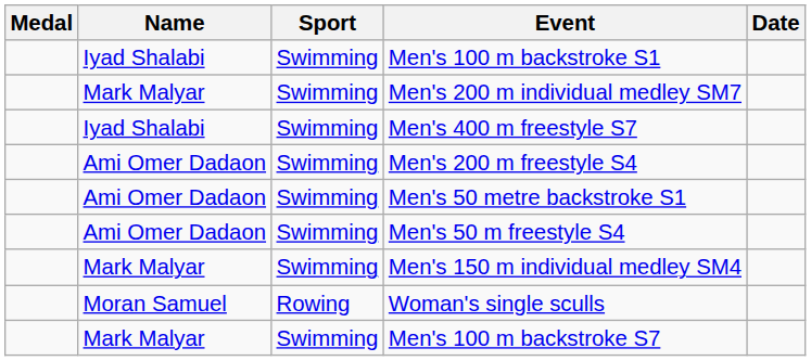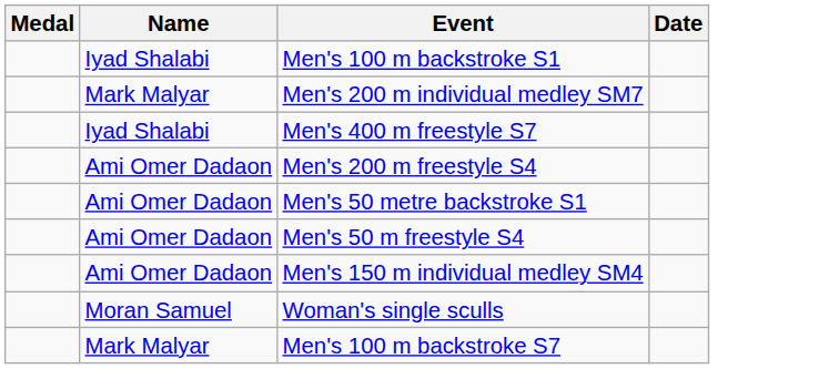- column: Sport | Swimming | Swimming | Swimming | Swimming | Swimming | Swimming | Swimming | Rowing | Swimming
Men's 150 m individual medley SM4 | Name: Mark Malyar -> Ami Omer Dadaon
